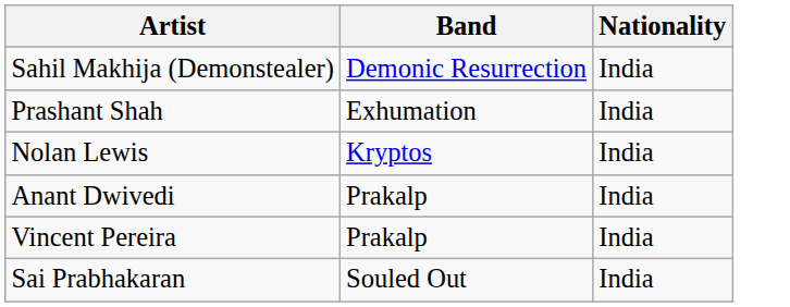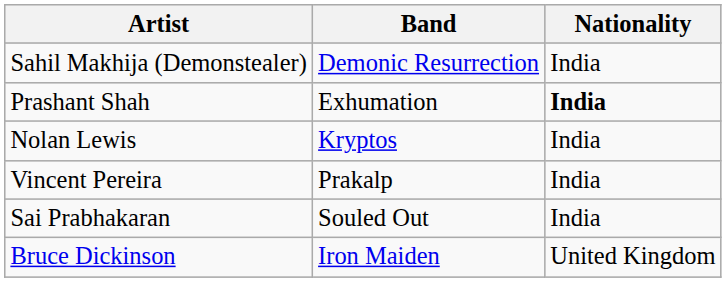Prashant Shah | Nationality: normal -> bold
- row: Anant Dwivedi | Prakalp | India
+ row: Bruce Dickinson | Iron Maiden | United Kingdom
